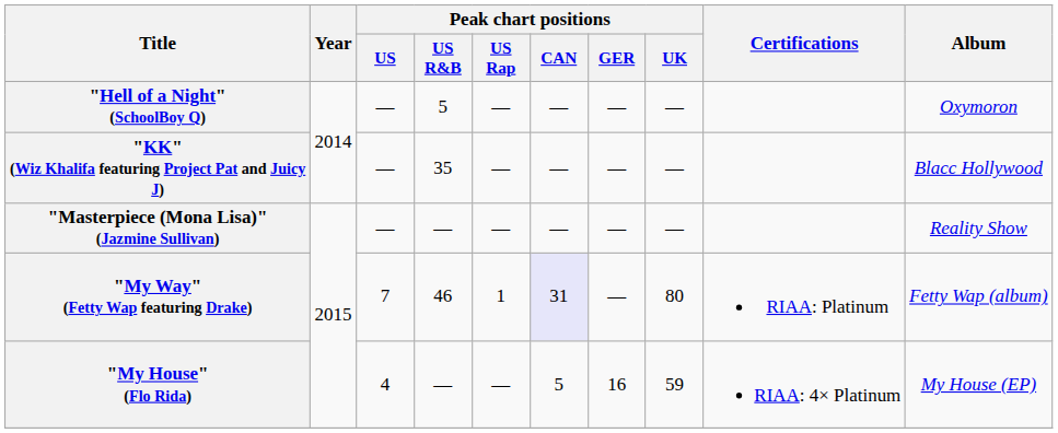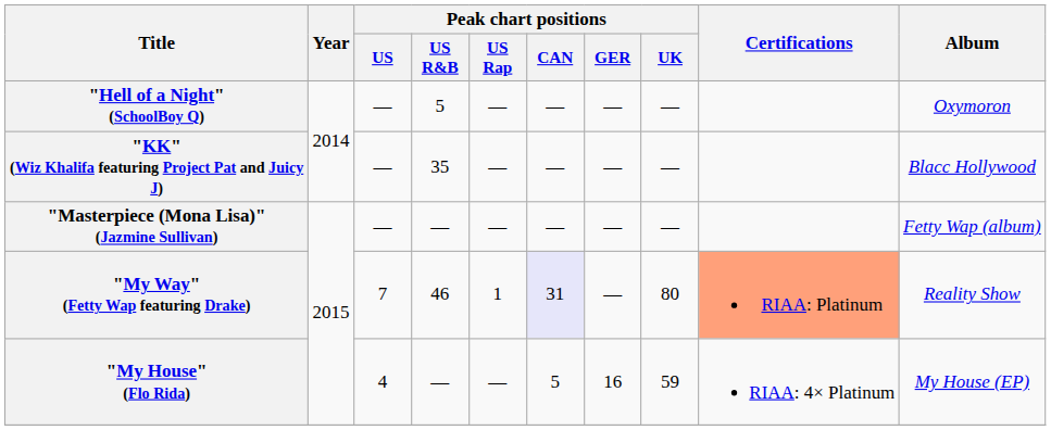"Masterpiece (Mona Lisa)" (Jazmine Sullivan) | Album: Reality Show -> Fetty Wap (album)
"My Way" (Fetty Wap featuring Drake) | Certifications: no background -> lightsalmon background
"My Way" (Fetty Wap featuring Drake) | Album: Fetty Wap (album) -> Reality Show
